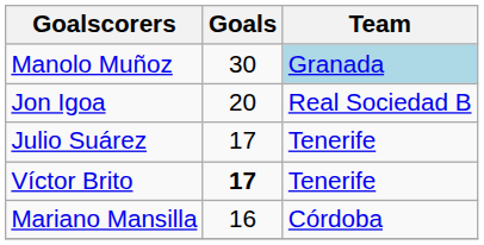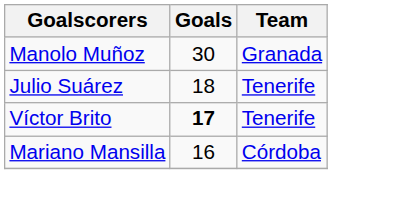Manolo Muñoz | Team: lightblue background -> no background
- row: Jon Igoa | 20 | Real Sociedad B
Julio Suárez | Goals: 17 -> 18
